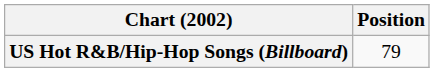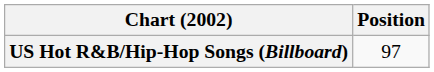US Hot R&B/Hip-Hop Songs (Billboard) | Position: 79 -> 97
